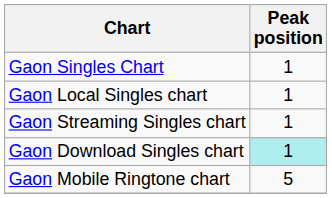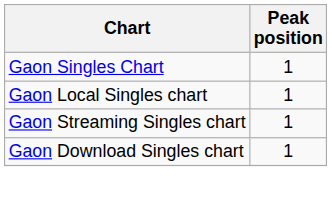Gaon Download Singles chart | Peak position: paleturquoise background -> no background
- row: Gaon Mobile Ringtone chart | 5
